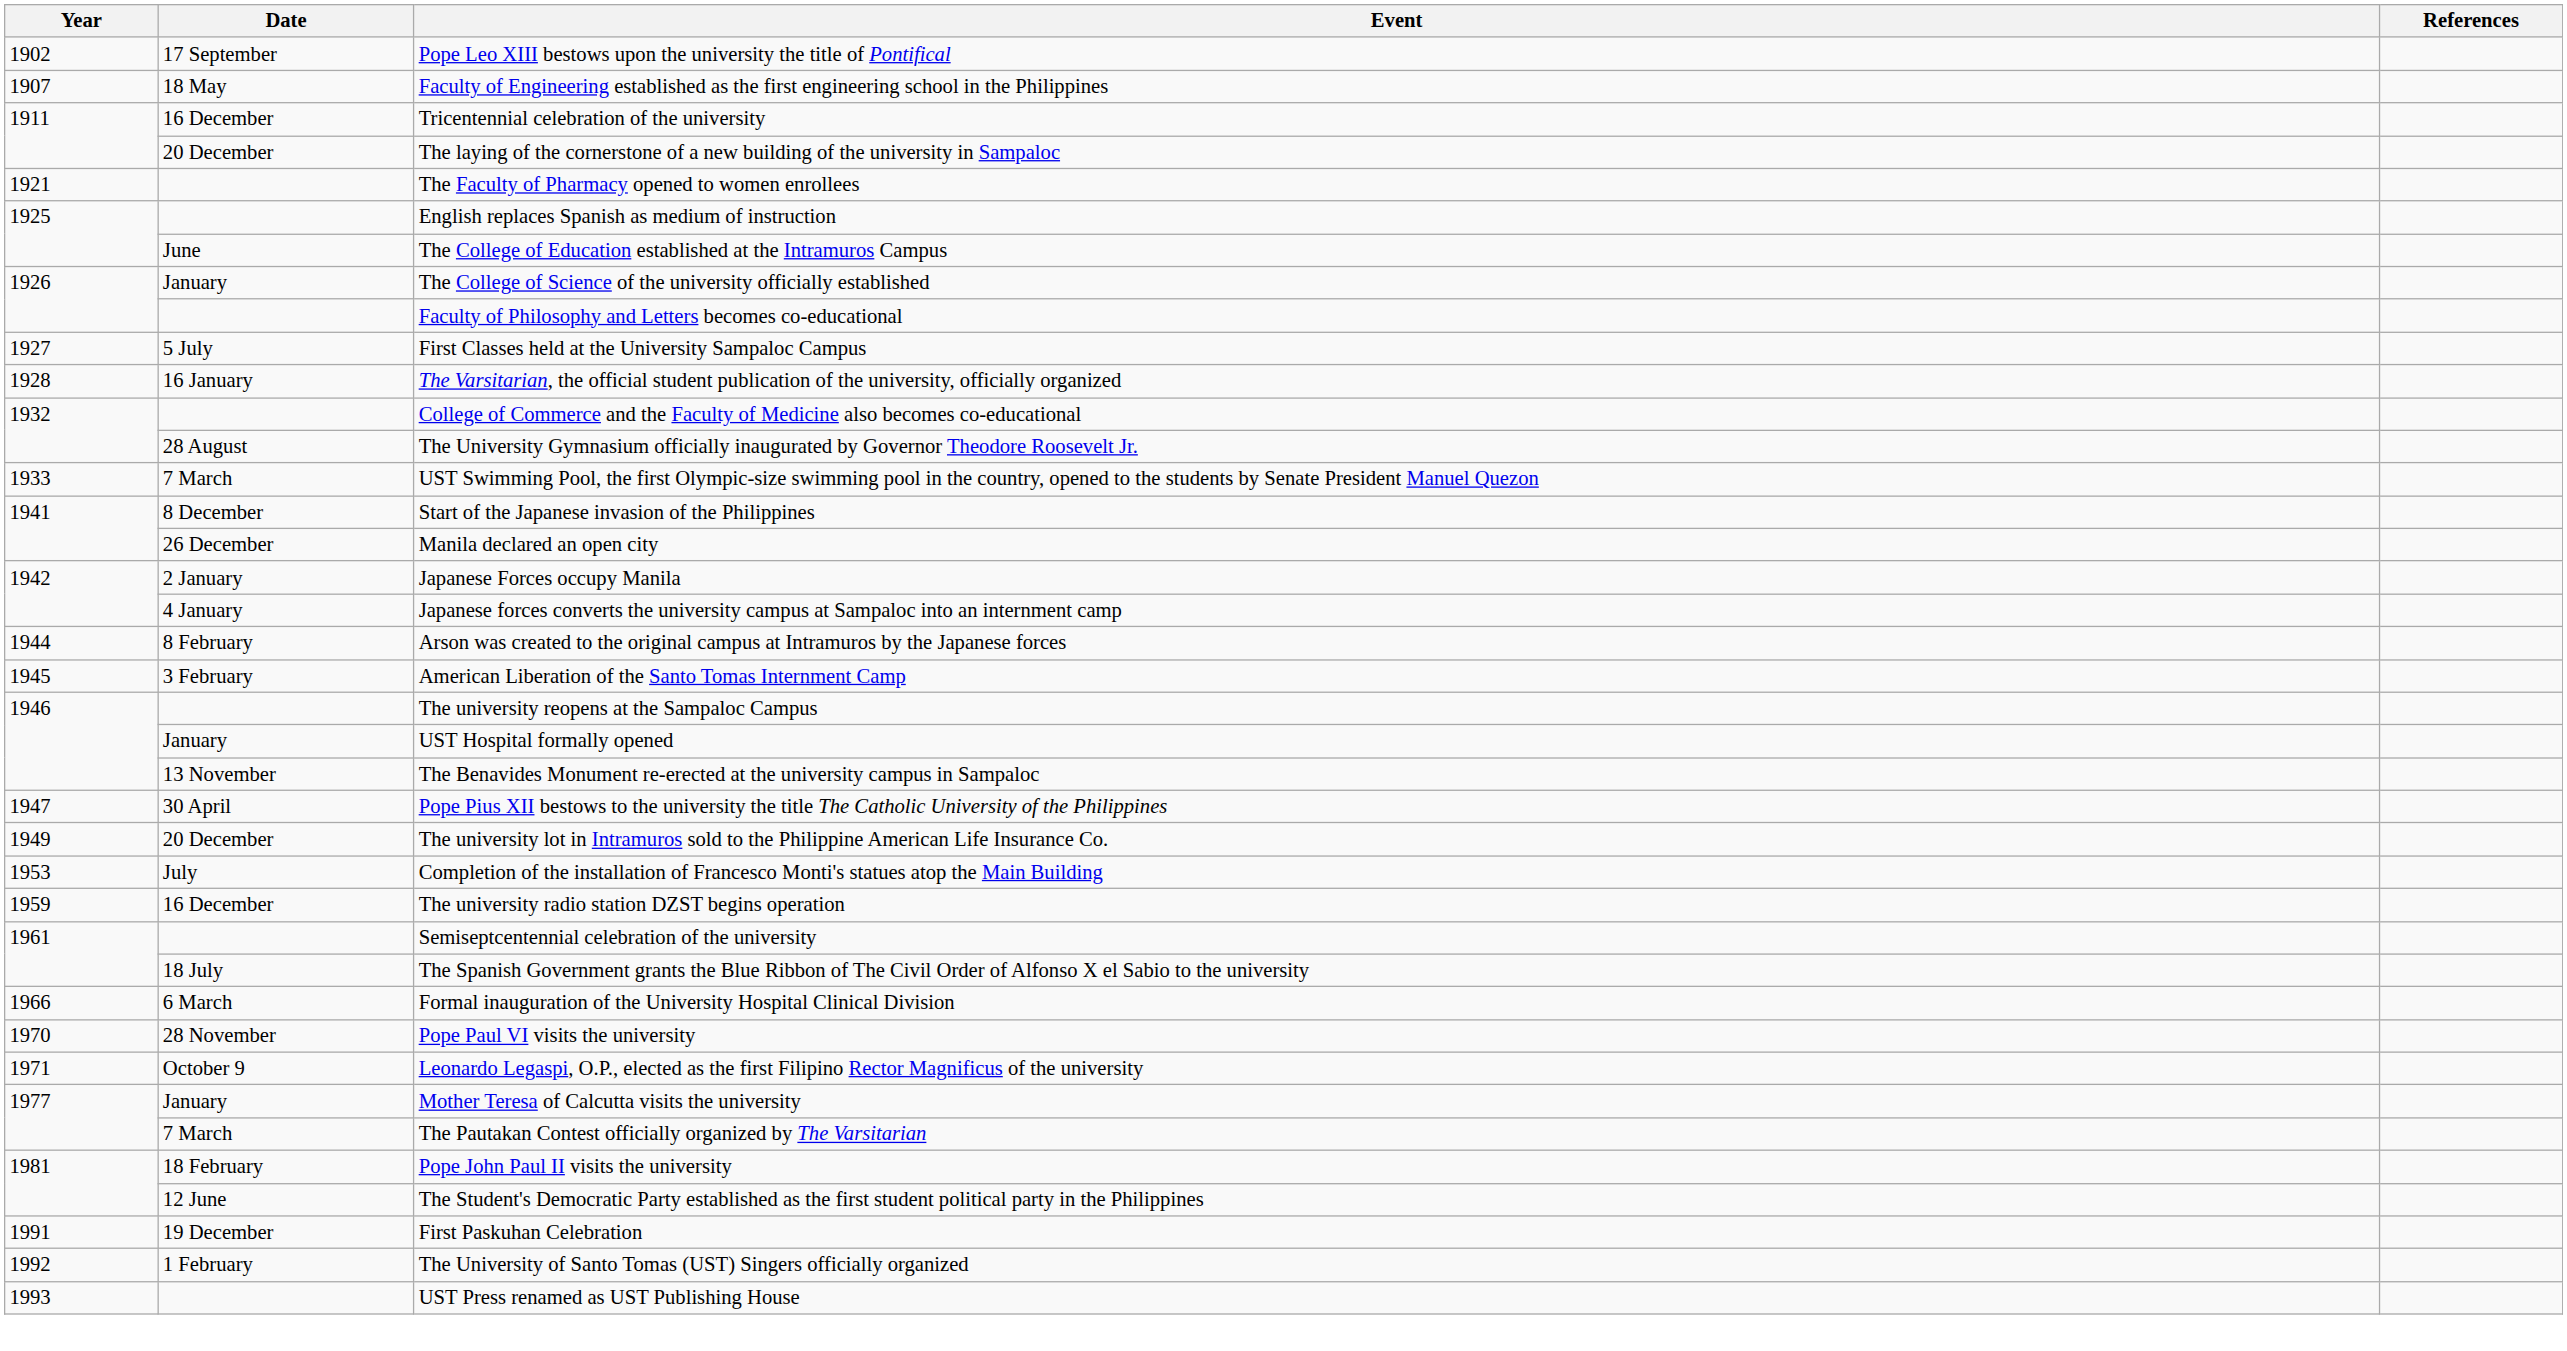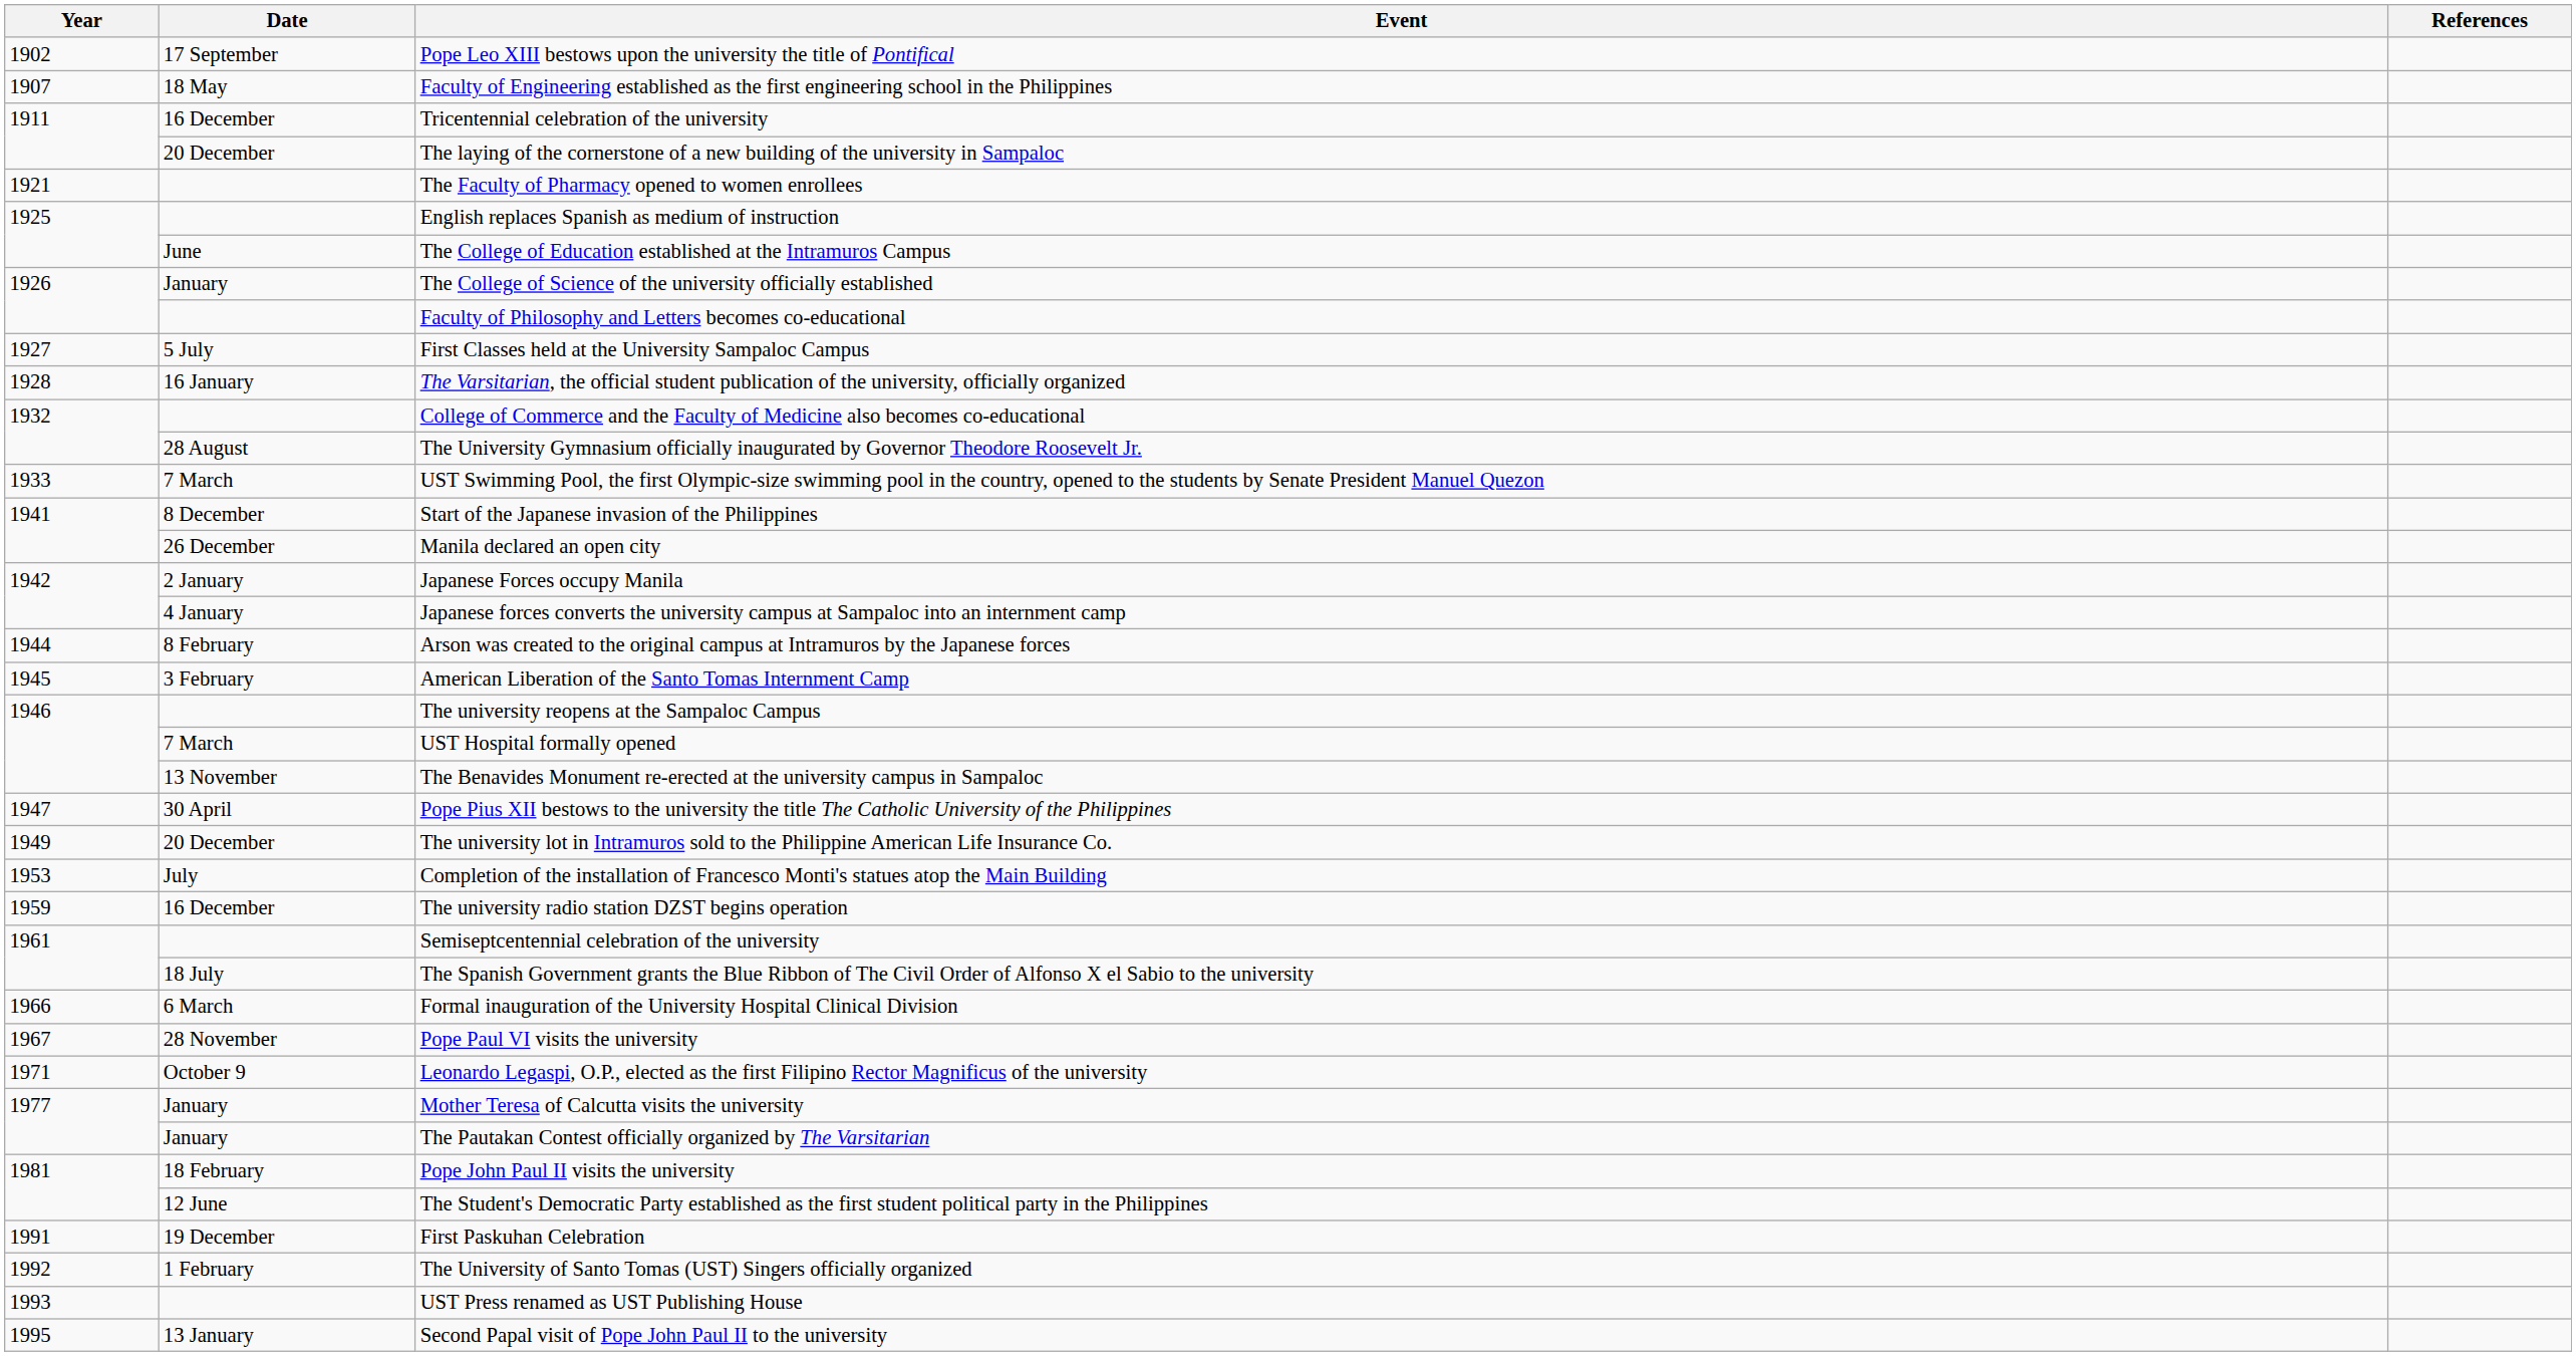UST Hospital formally opened | Date: January -> 7 March
Pope Paul VI visits the university | Year: 1970 -> 1967
The Pautakan Contest officially organized by The Varsitarian | Date: 7 March -> January
+ row: 1995 | 13 January | Second Papal visit of Pope John Paul II to the university
